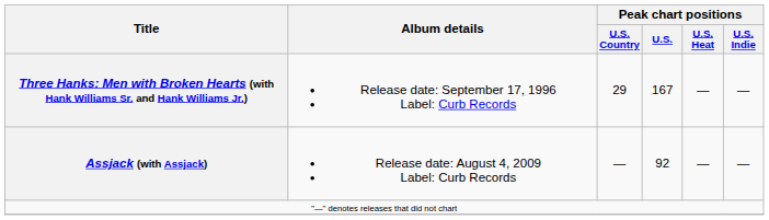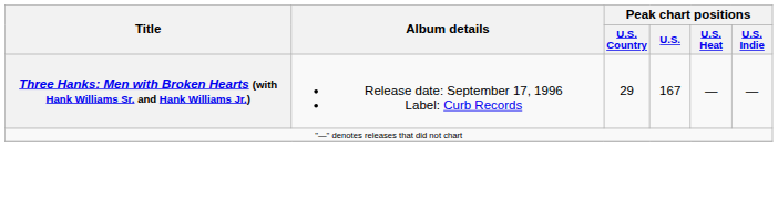- row: Assjack (with Assjack) | Release date: August 4, 2009 Label: Curb Records | — | 92 | — | —
